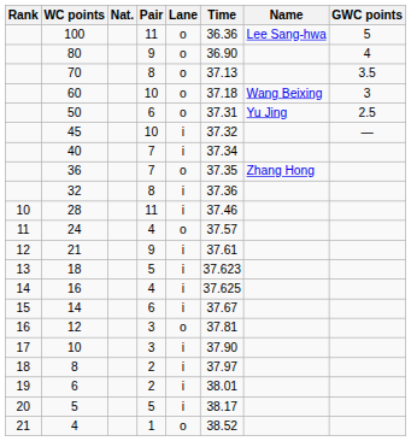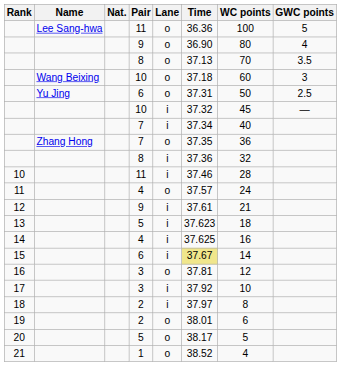columns swapped: Name <-> WC points
15 | Time: no background -> khaki background
17 | Time: 37.90 -> 37.92
19 | Lane: i -> o
20 | Lane: i -> o
